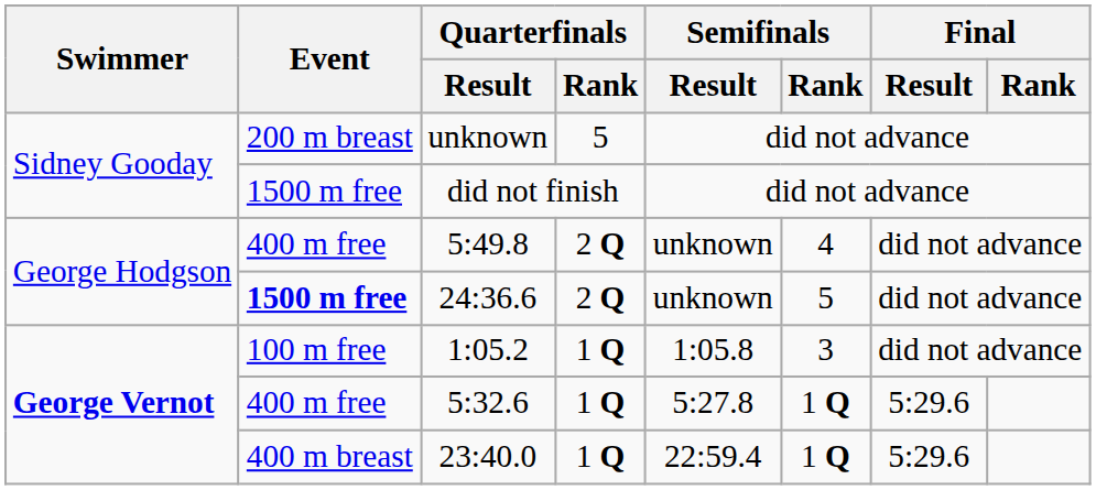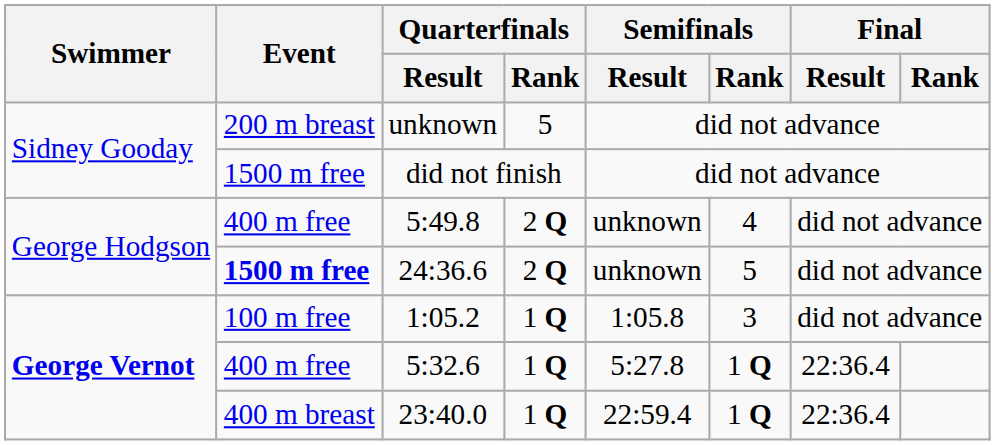5:32.6 | Final / Result: 5:29.6 -> 22:36.4
23:40.0 | Final / Result: 5:29.6 -> 22:36.4
